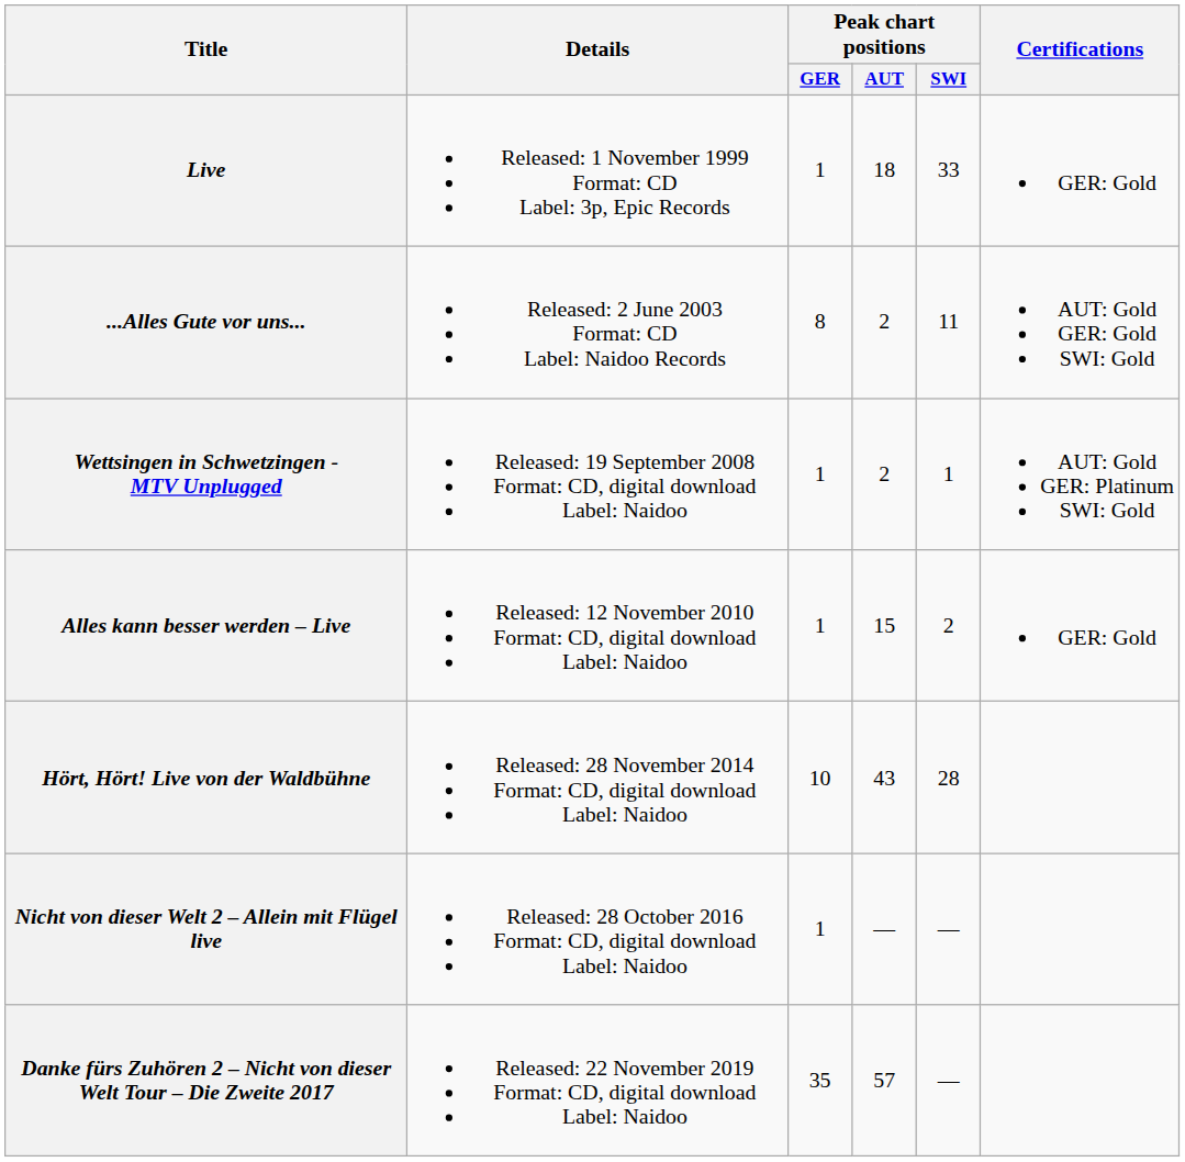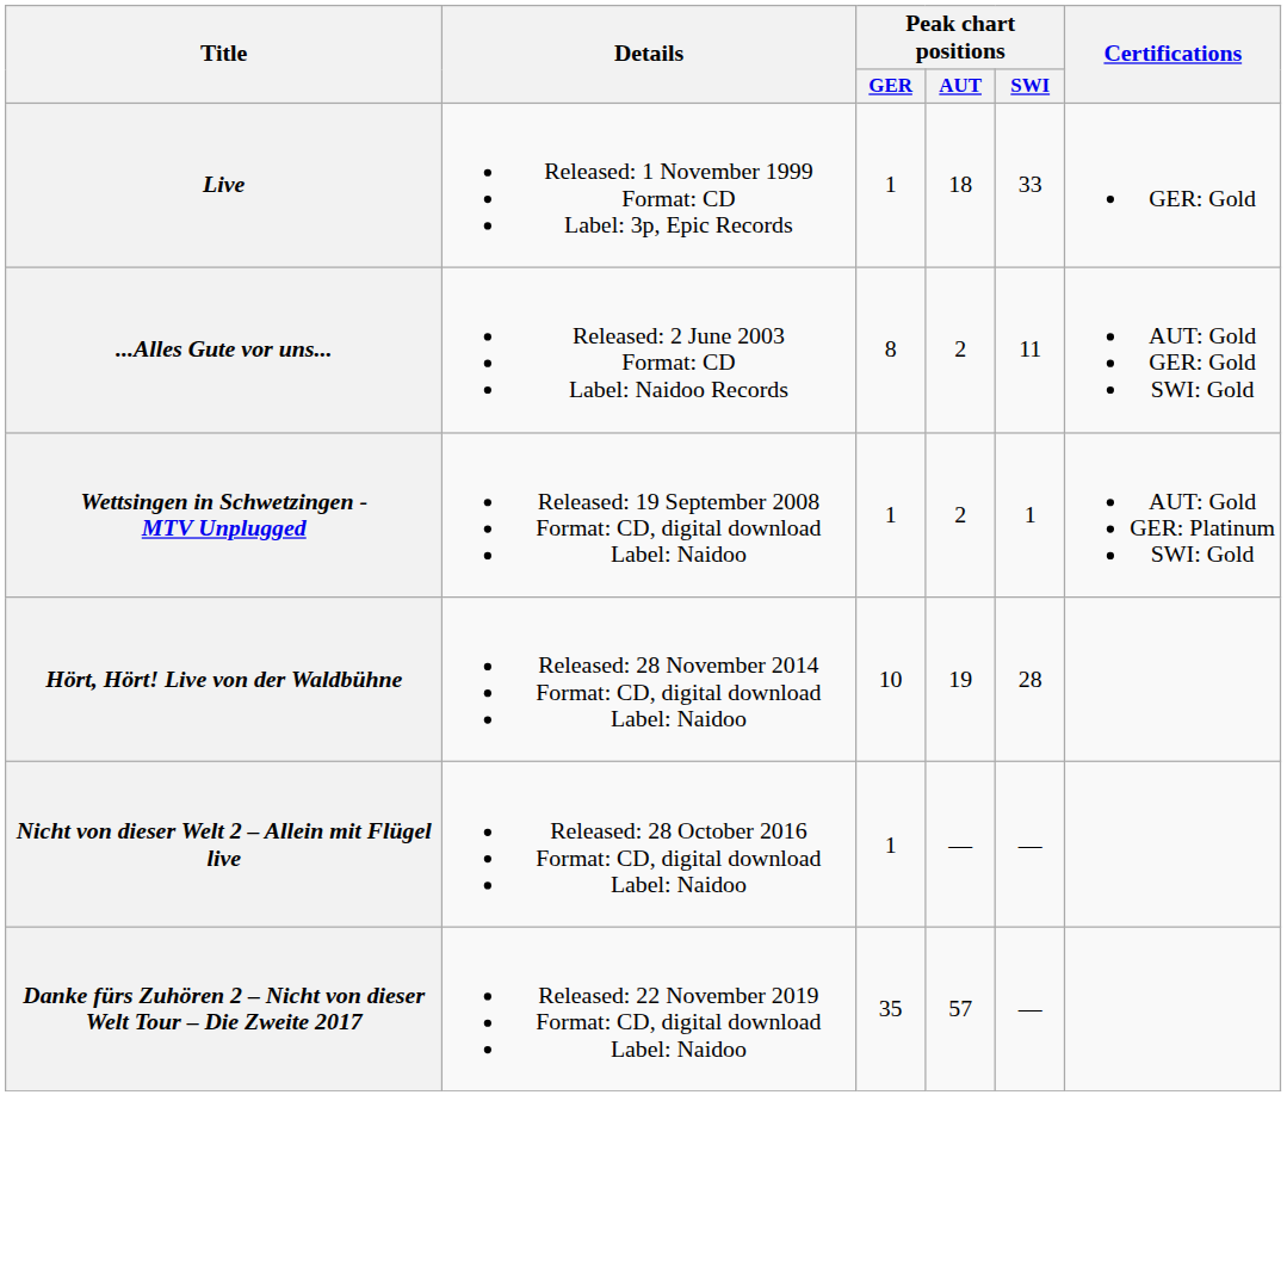- row: Alles kann besser werden – Live | Released: 12 November 2010 Format: CD, digital download Label: Naidoo | 1 | 15 | 2 | GER: Gold
Hört, Hört! Live von der Waldbühne | Peak chart positions / AUT: 43 -> 19
